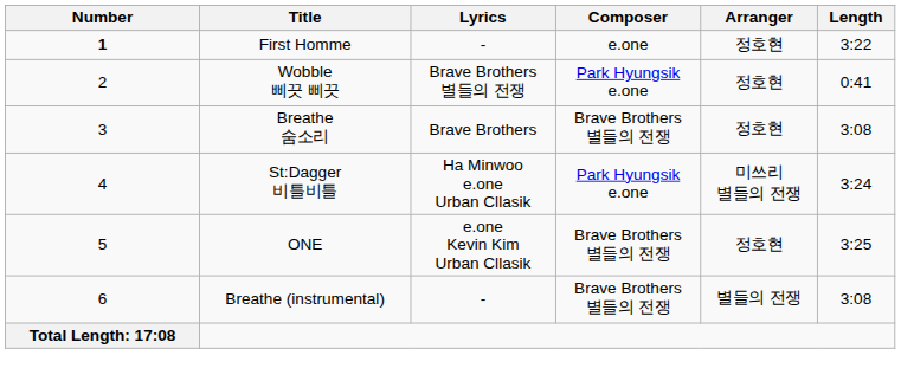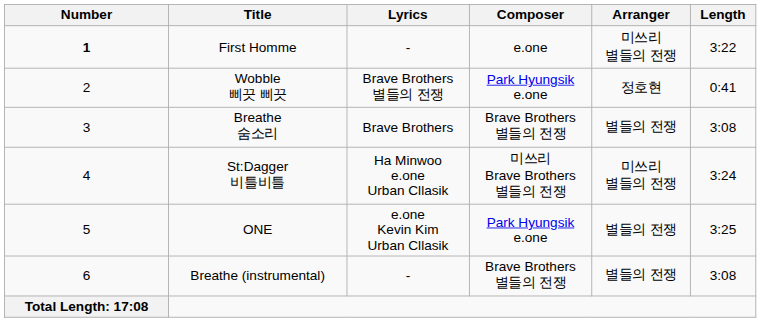First Homme | Arranger: 정호현 -> 미쓰리 별들의 전쟁
Breathe 숨소리 | Arranger: 정호현 -> 별들의 전쟁
St:Dagger 비틀비틀 | Composer: Park Hyungsik e.one -> 미쓰리 Brave Brothers 별들의 전쟁
ONE | Composer: Brave Brothers 별들의 전쟁 -> Park Hyungsik e.one
ONE | Arranger: 정호현 -> 별들의 전쟁
